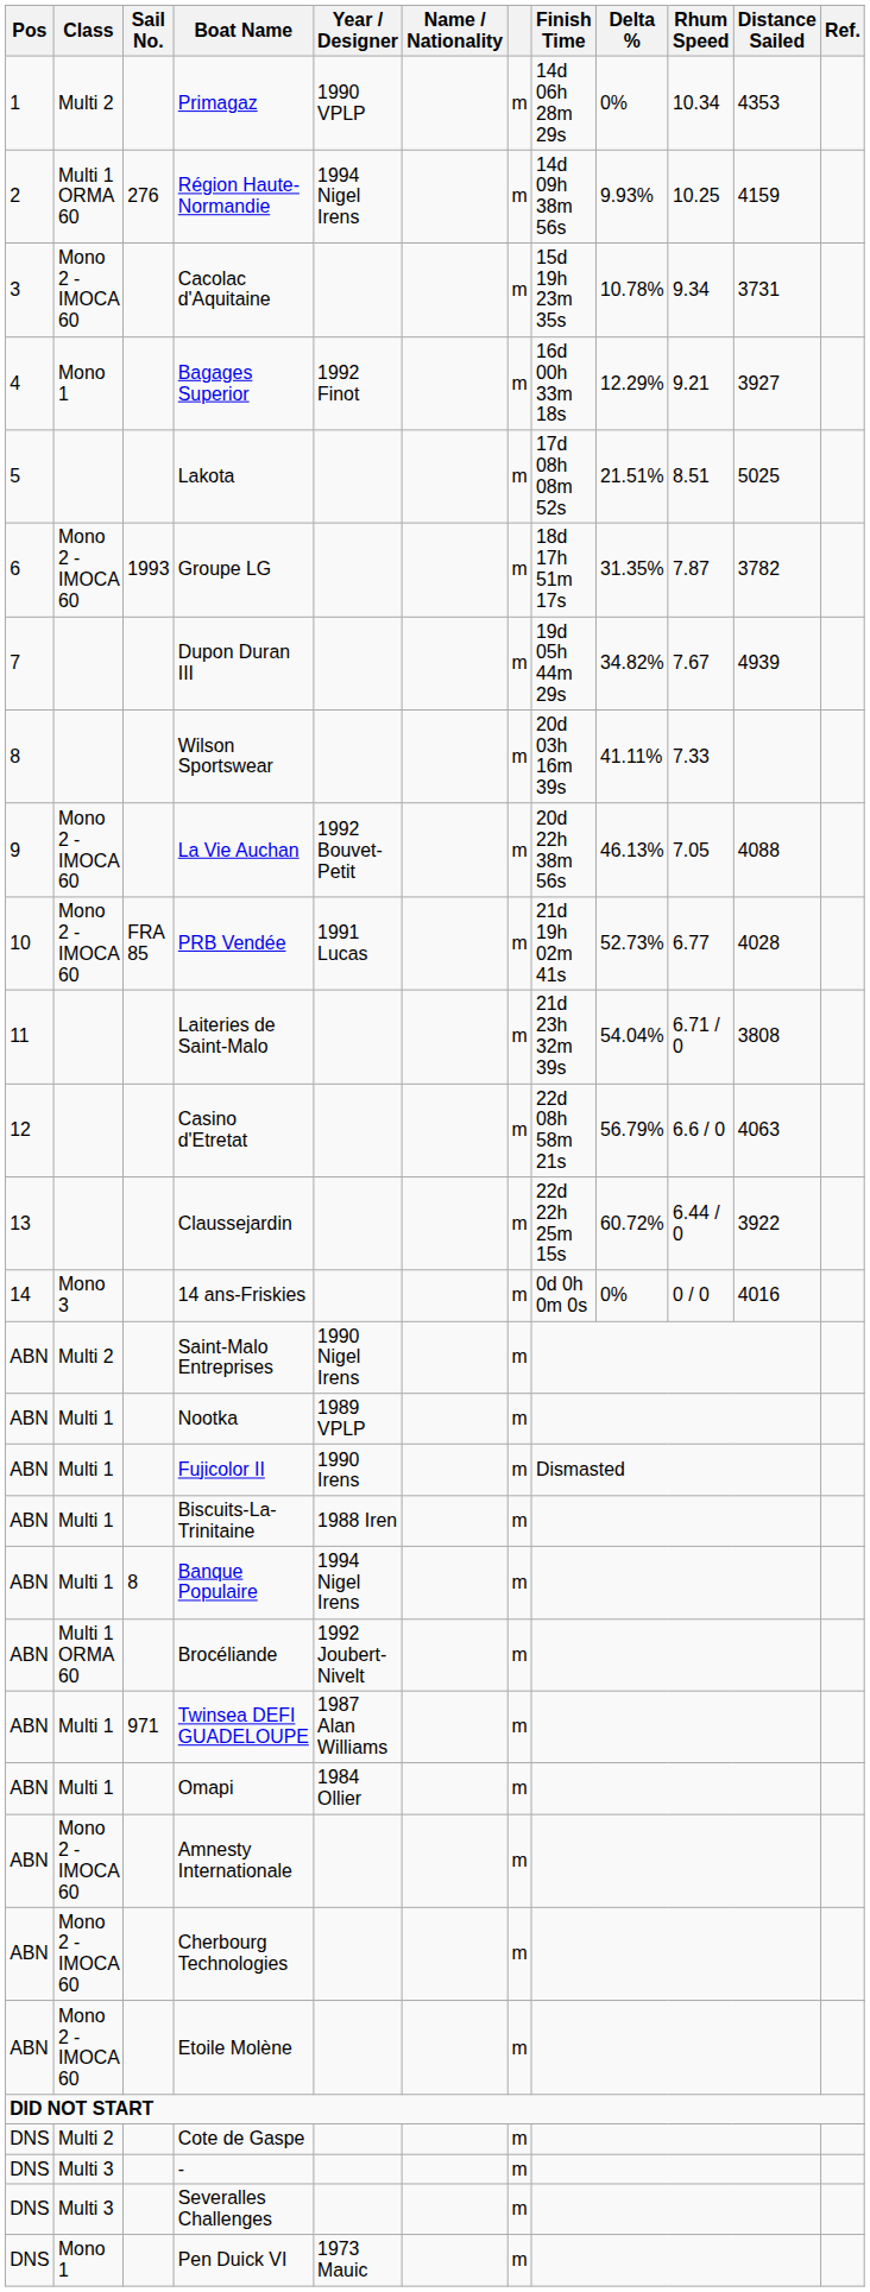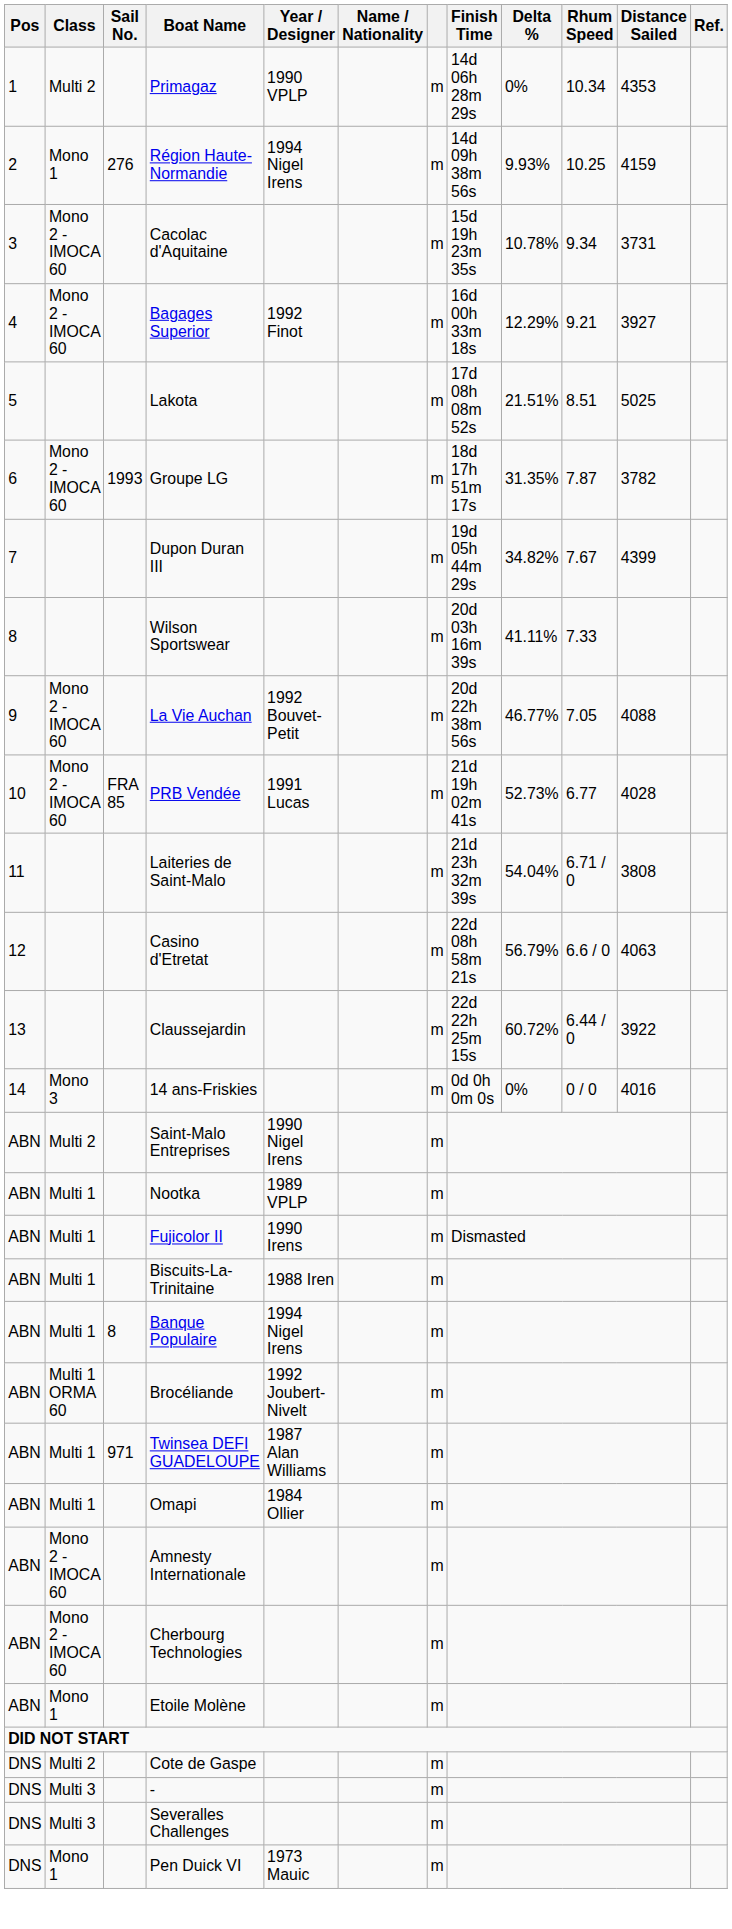Région Haute-Normandie | Class: Multi 1 ORMA 60 -> Mono 1
Bagages Superior | Class: Mono 1 -> Mono 2 - IMOCA 60
Dupon Duran III | Distance Sailed: 4939 -> 4399
La Vie Auchan | Delta %: 46.13% -> 46.77%
Etoile Molène | Class: Mono 2 - IMOCA 60 -> Mono 1
